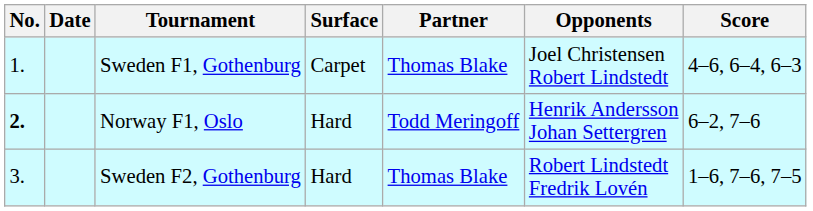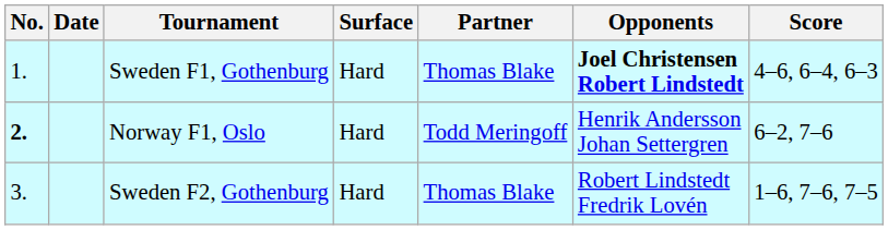Sweden F1, Gothenburg | Surface: Carpet -> Hard
Sweden F1, Gothenburg | Opponents: normal -> bold
